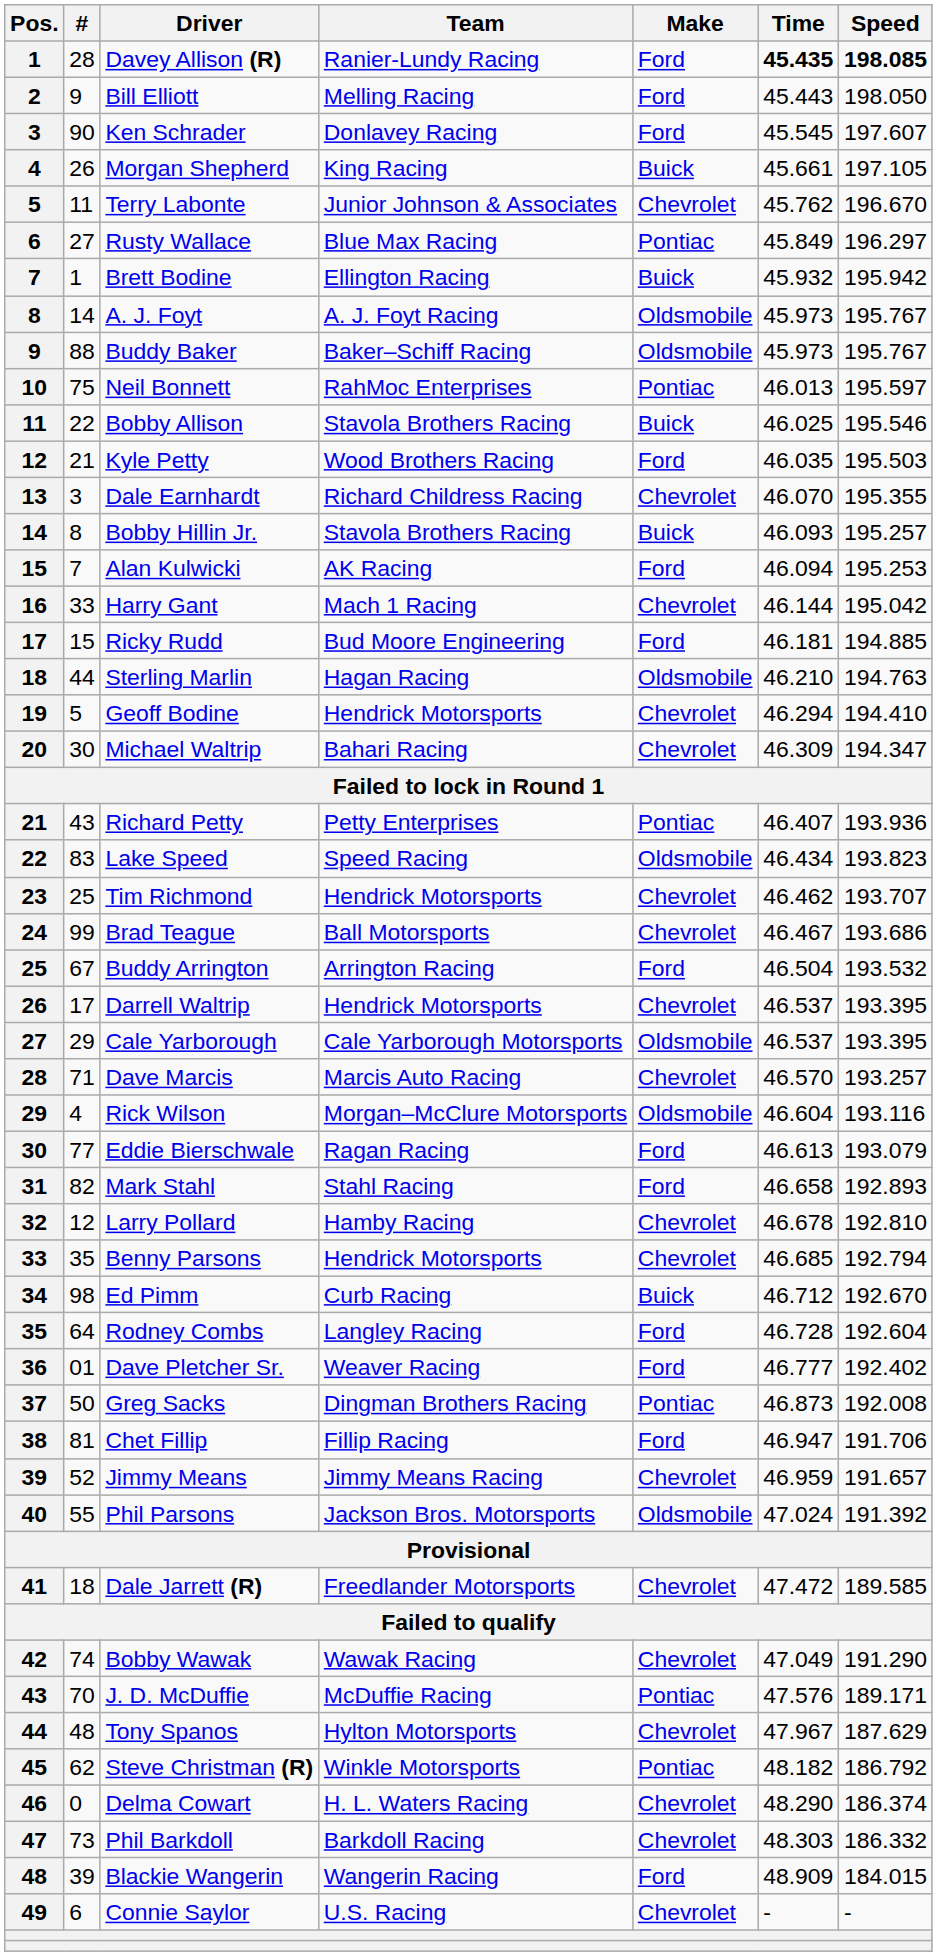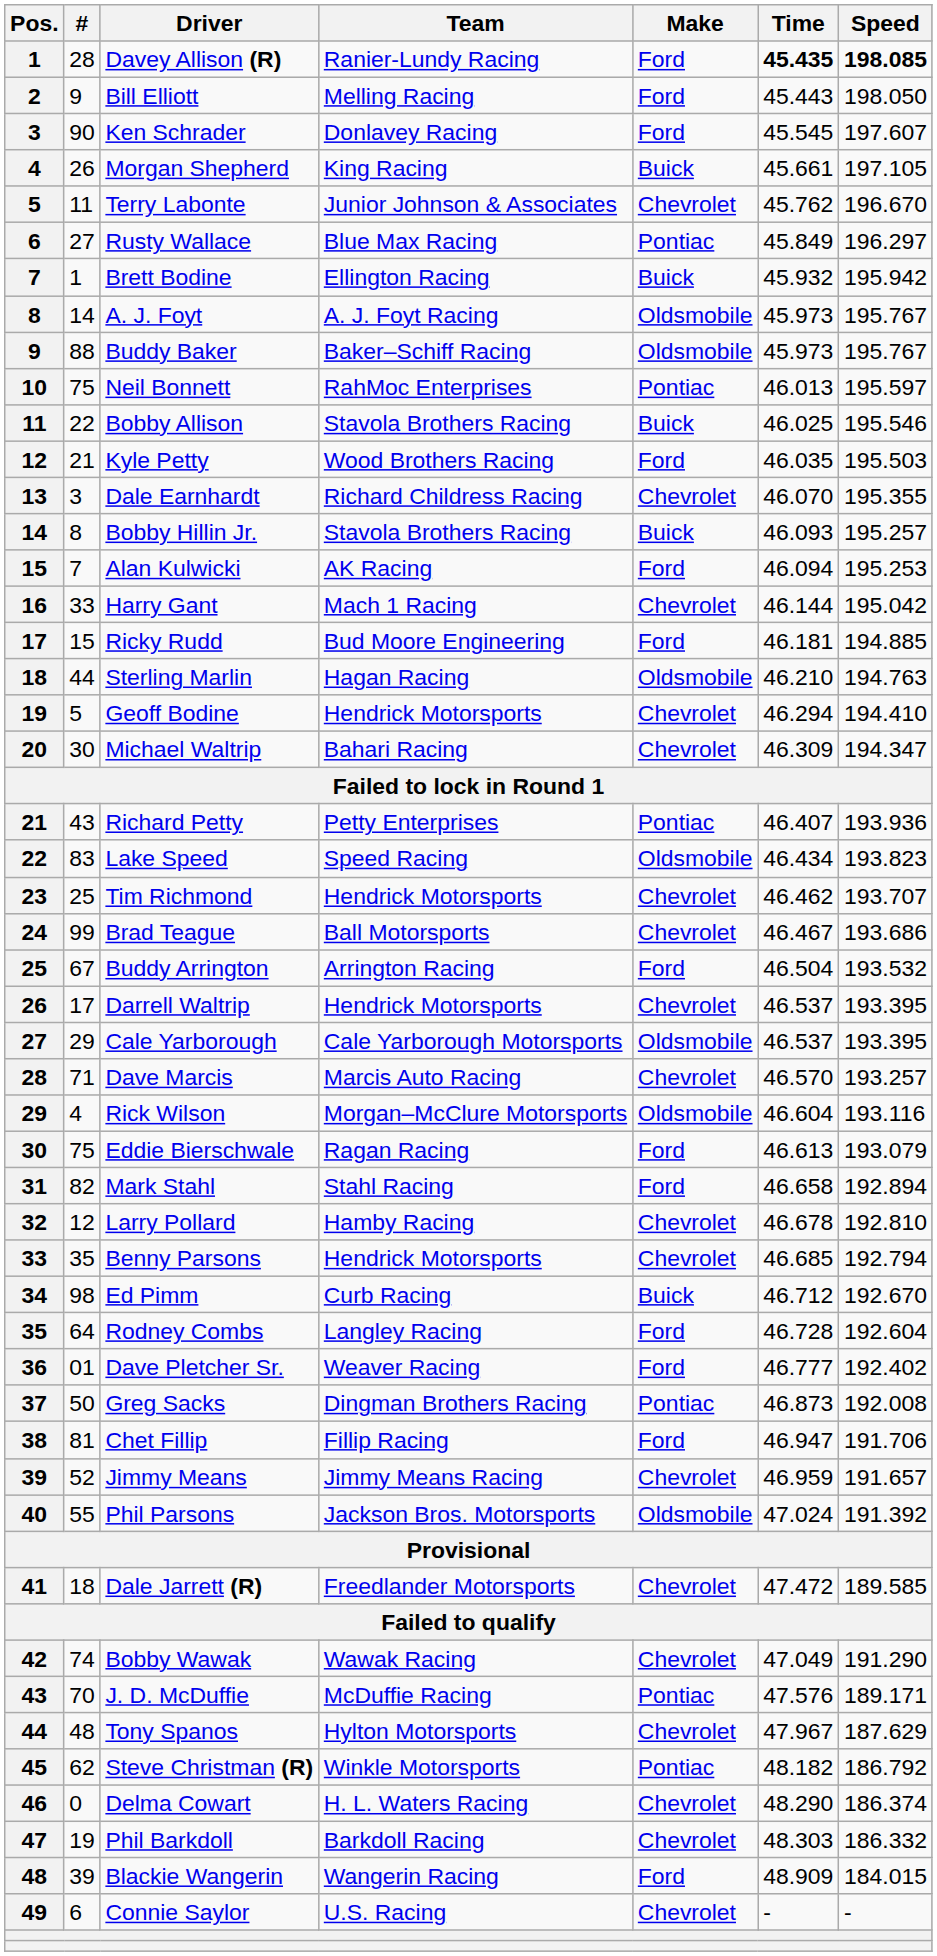Eddie Bierschwale | #: 77 -> 75
Mark Stahl | Speed: 192.893 -> 192.894
Phil Barkdoll | #: 73 -> 19
